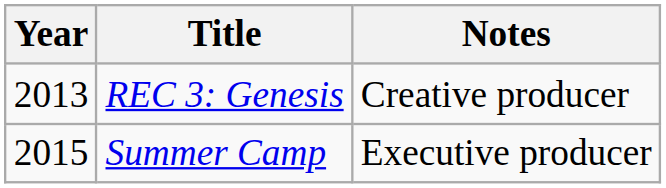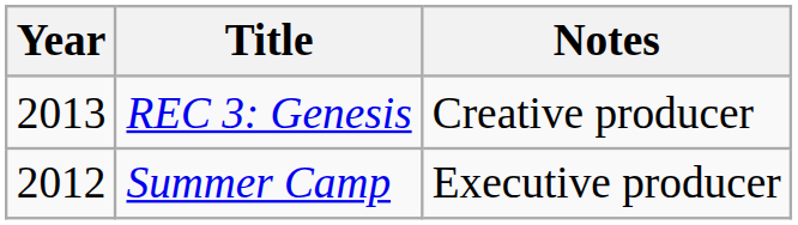Summer Camp | Year: 2015 -> 2012
